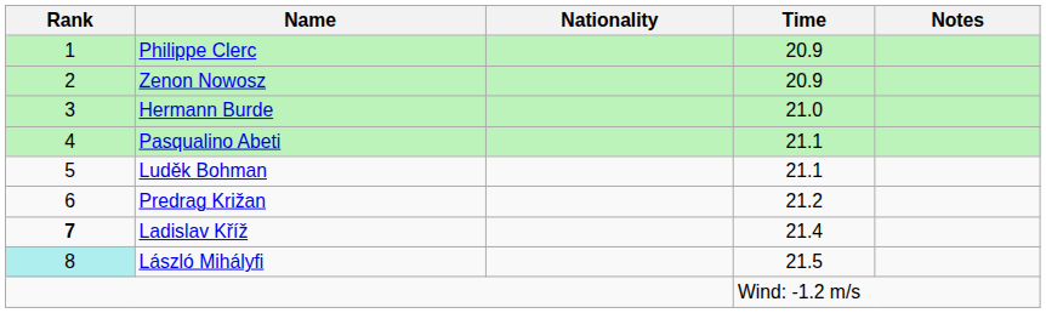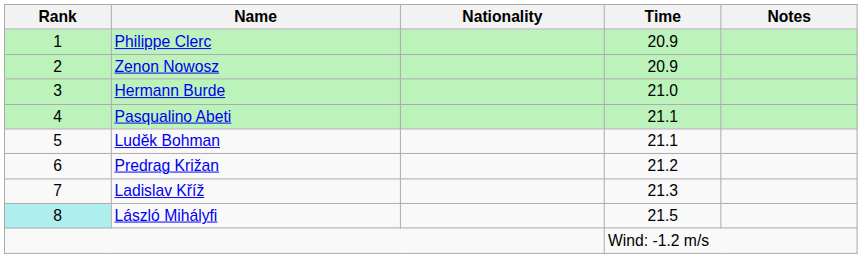Ladislav Kříž | Rank: bold -> normal
Ladislav Kříž | Time: 21.4 -> 21.3
